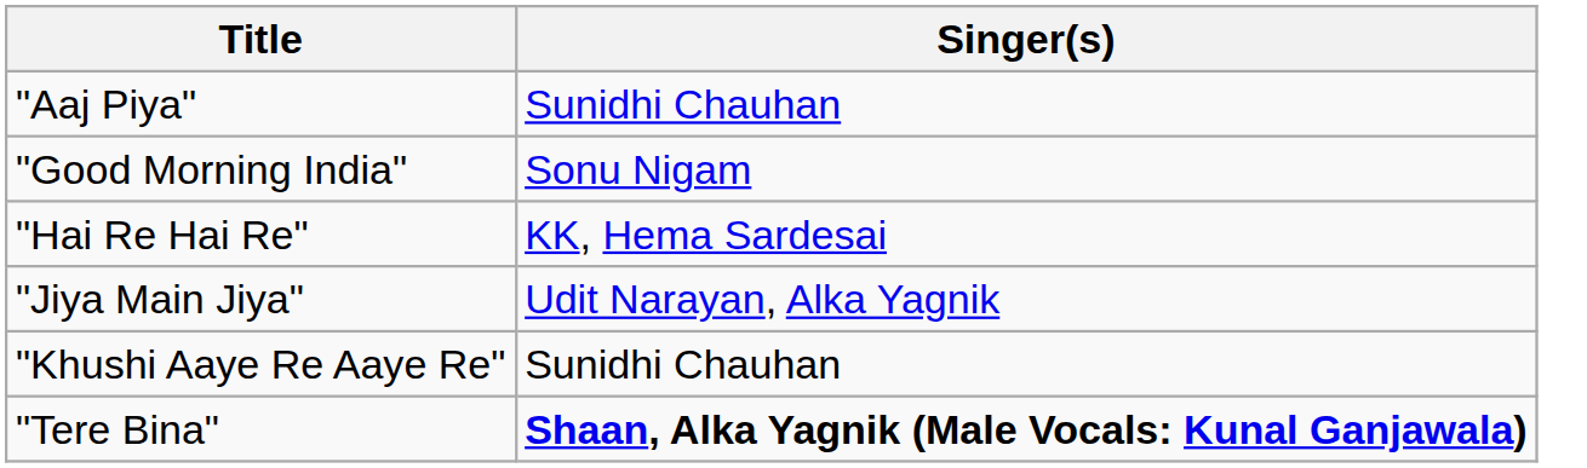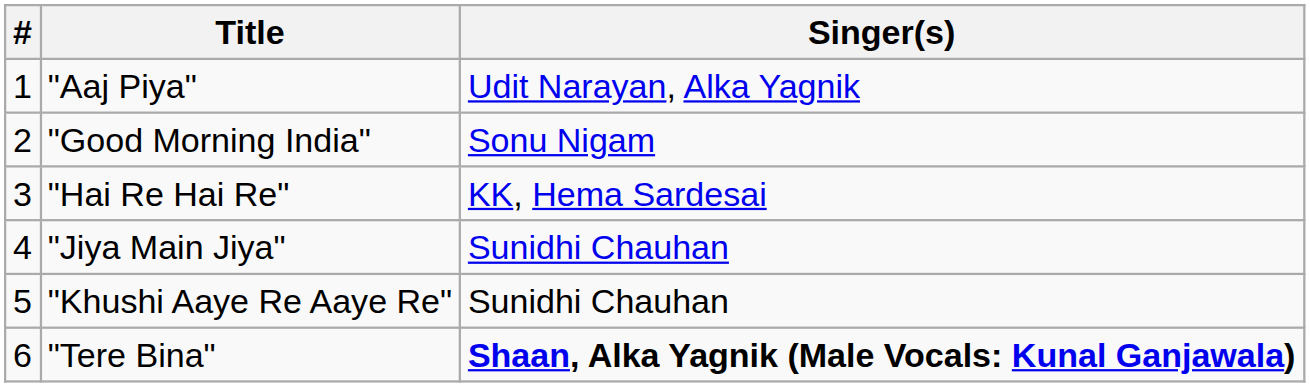+ column: # | 1 | 2 | 3 | 4 | 5 | 6
"Aaj Piya" | Singer(s): Sunidhi Chauhan -> Udit Narayan, Alka Yagnik
"Jiya Main Jiya" | Singer(s): Udit Narayan, Alka Yagnik -> Sunidhi Chauhan
